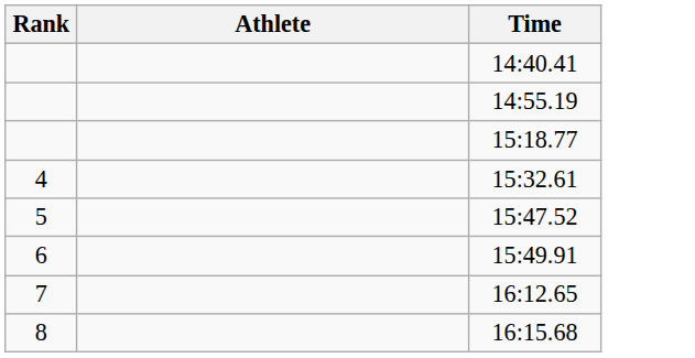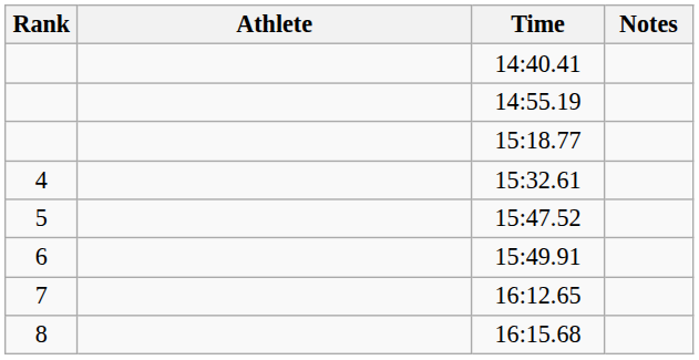+ column: Notes
